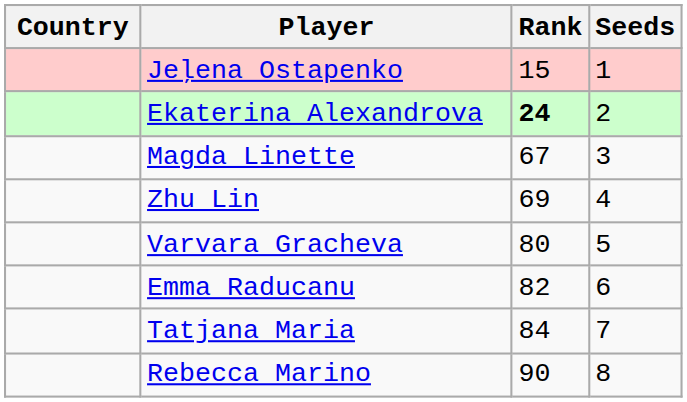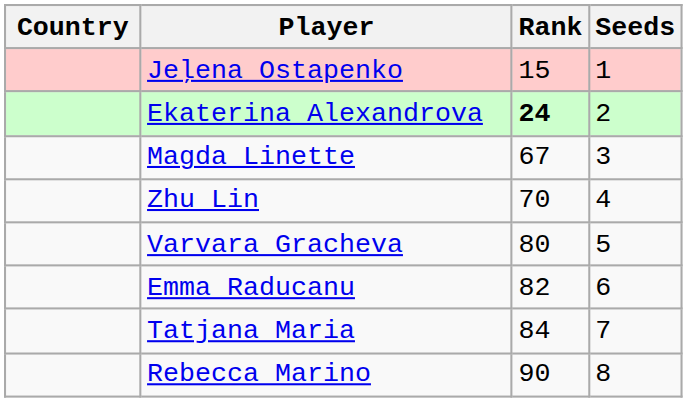Zhu Lin | Rank: 69 -> 70
